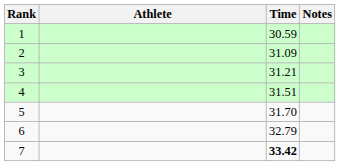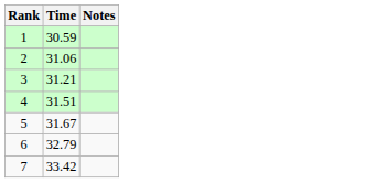- column: Athlete
2 | Time: 31.09 -> 31.06
5 | Time: 31.70 -> 31.67
7 | Time: bold -> normal
